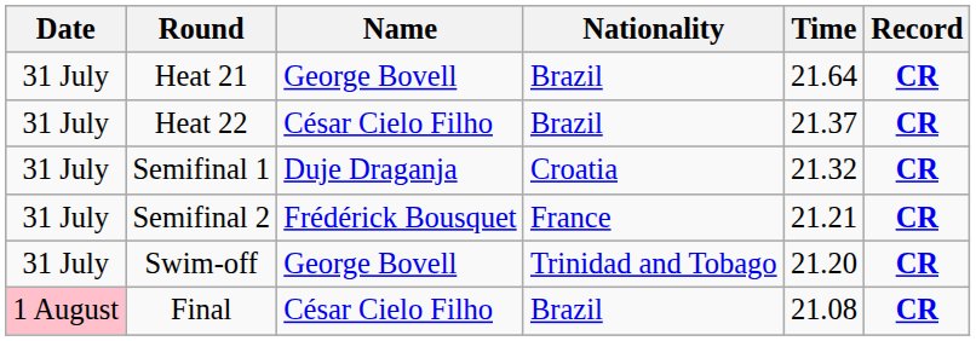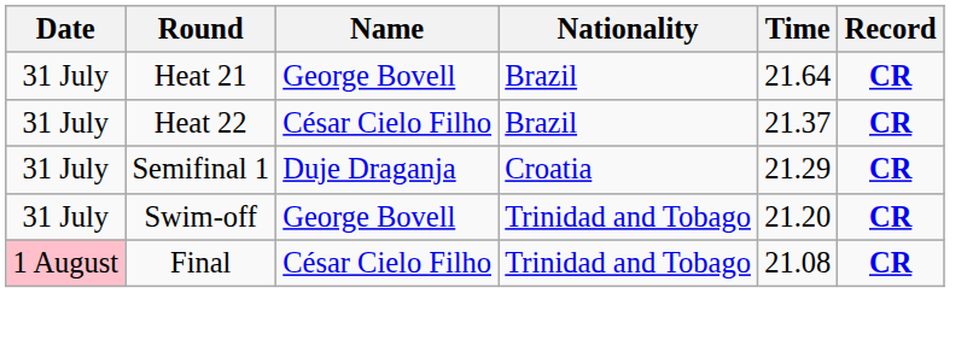Semifinal 1 | Time: 21.32 -> 21.29
- row: 31 July | Semifinal 2 | Frédérick Bousquet | France | 21.21 | CR
Final | Nationality: Brazil -> Trinidad and Tobago
